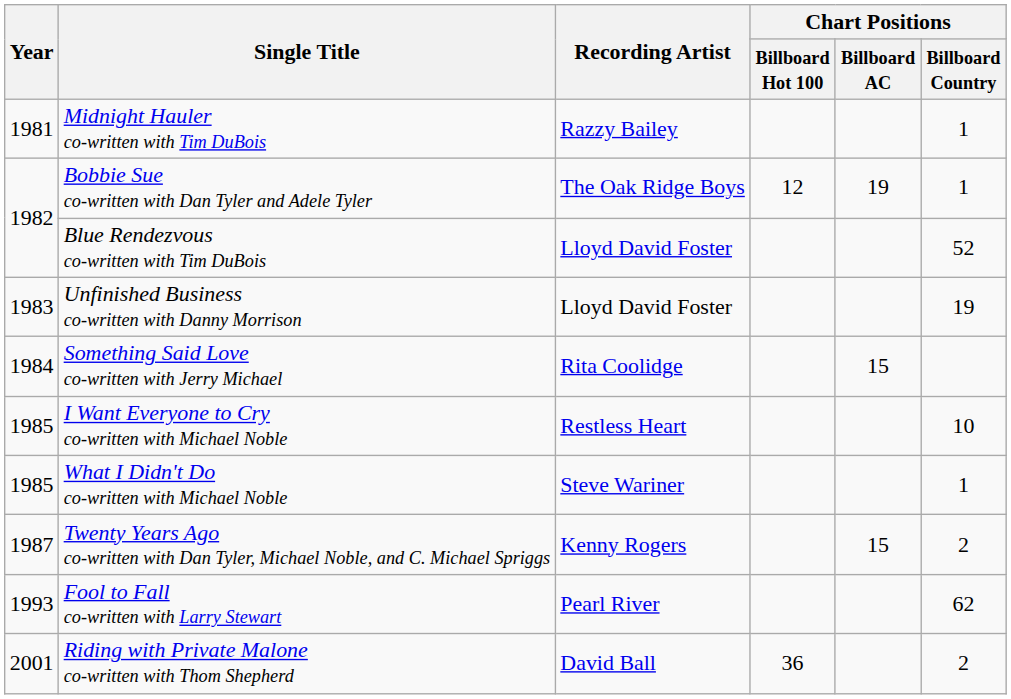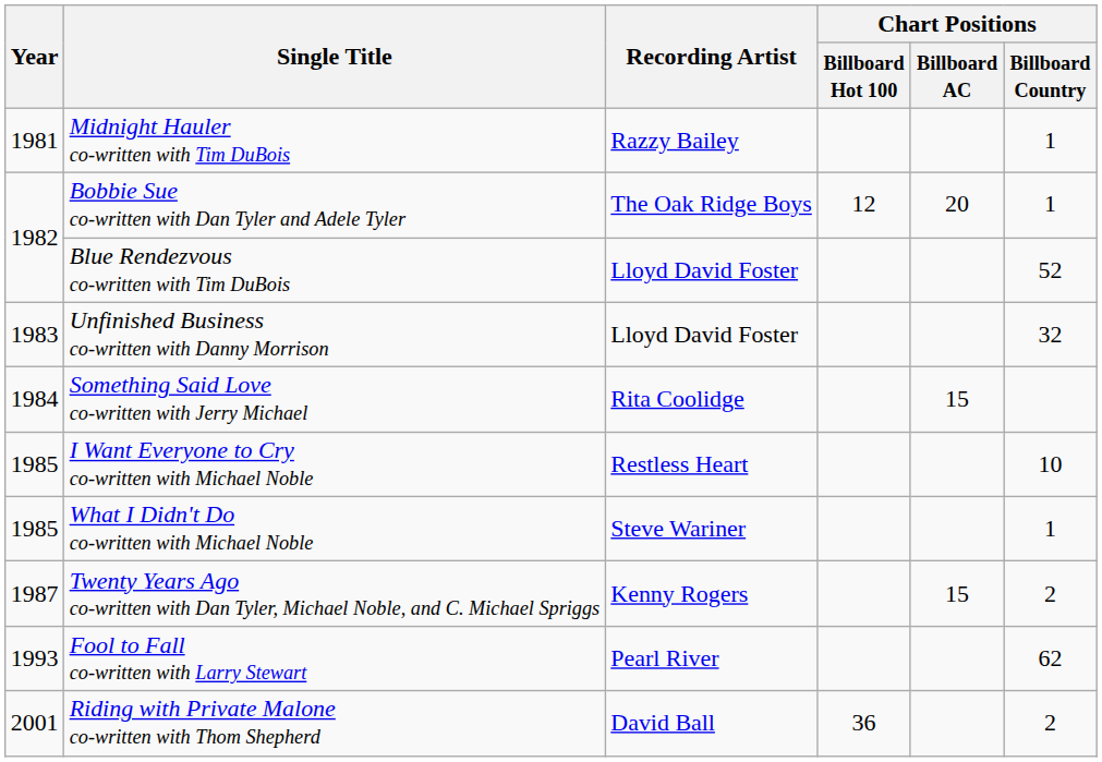Bobbie Sue co-written with Dan Tyler and Adele Tyler | Chart Positions / Billboard AC: 19 -> 20
Unfinished Business co-written with Danny Morrison | Chart Positions / Billboard Country: 19 -> 32
